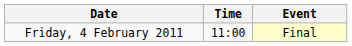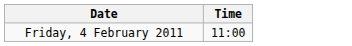- column: Event | Final
